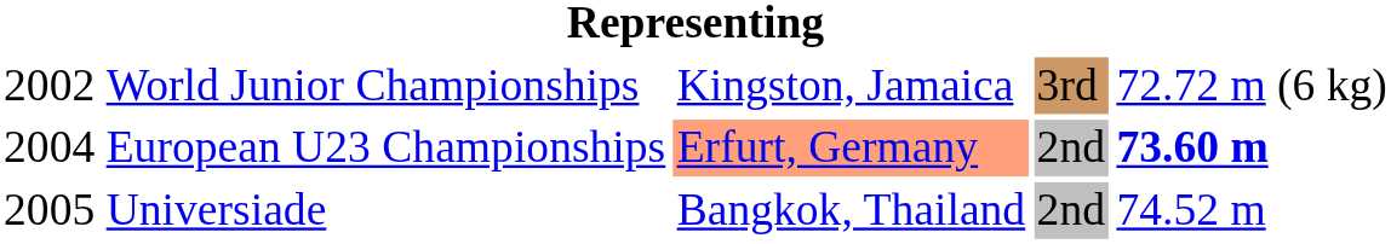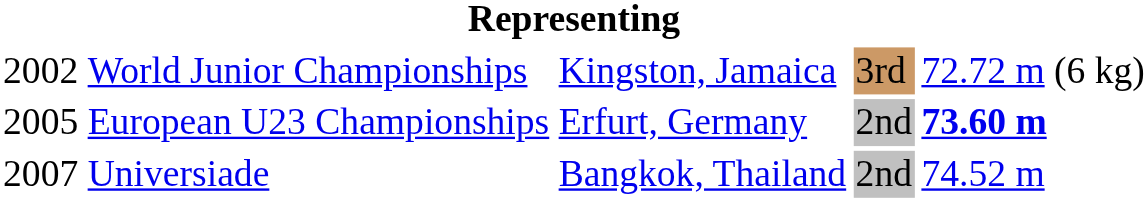European U23 Championships | column 1: 2004 -> 2005
European U23 Championships | column 3: lightsalmon background -> no background
Universiade | column 1: 2005 -> 2007
